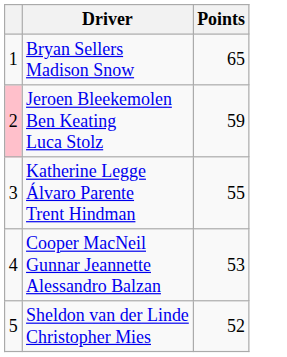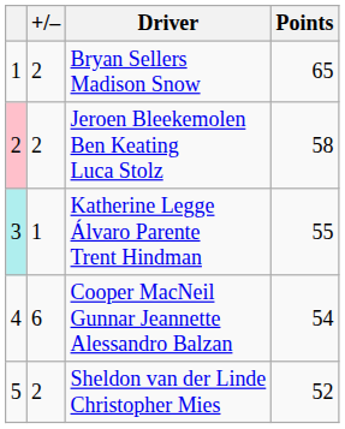+ column: +/– | 2 | 2 | 1 | 6 | 2
Jeroen Bleekemolen Ben Keating Luca Stolz | Points: 59 -> 58
Katherine Legge Álvaro Parente Trent Hindman | column 1: no background -> paleturquoise background
Cooper MacNeil Gunnar Jeannette Alessandro Balzan | Points: 53 -> 54
